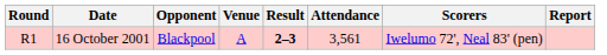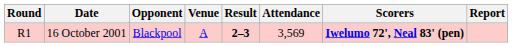16 October 2001 | Attendance: 3,561 -> 3,569
16 October 2001 | Scorers: normal -> bold
